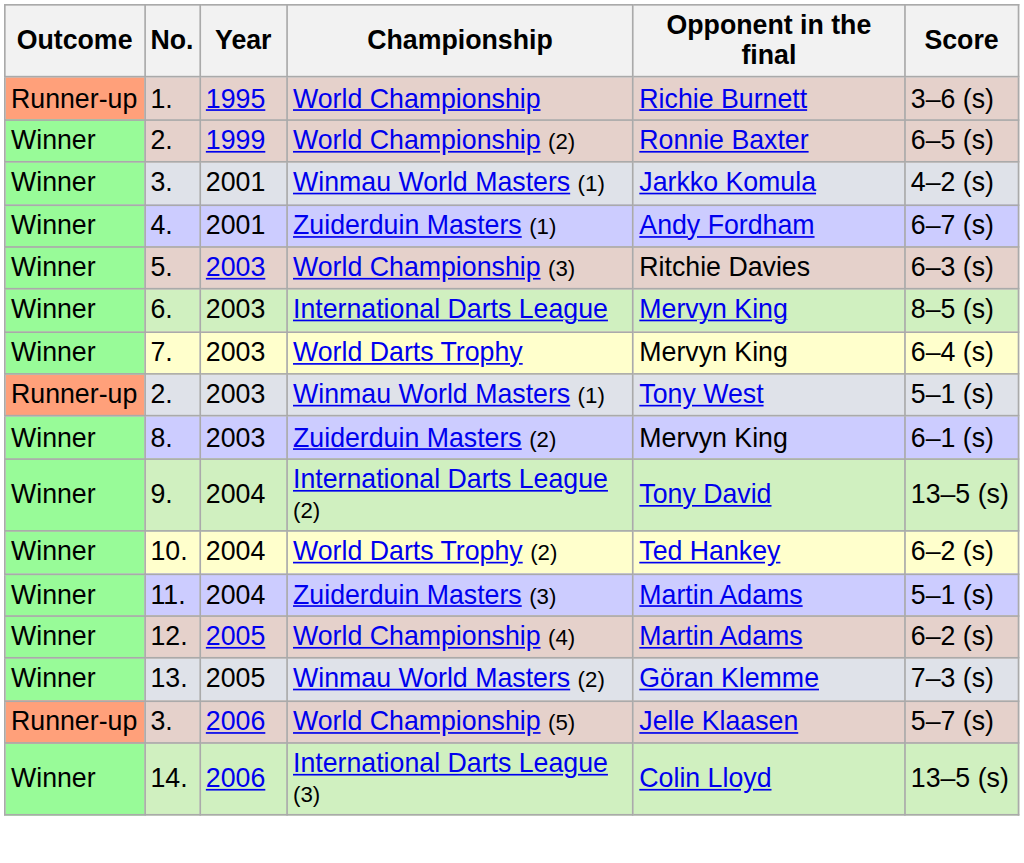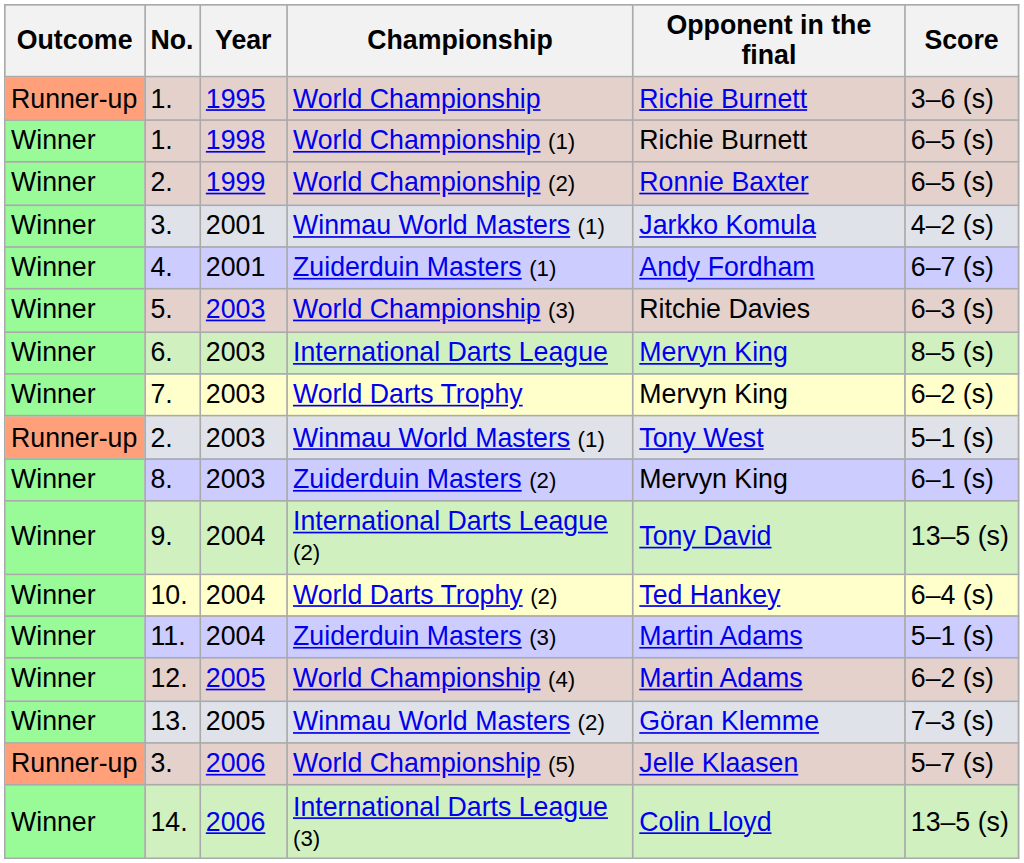+ row: Winner | 1. | 1998 | World Championship (1) | Richie Burnett | 6–5 (s)
World Darts Trophy | Score: 6–4 (s) -> 6–2 (s)
World Darts Trophy (2) | Score: 6–2 (s) -> 6–4 (s)
